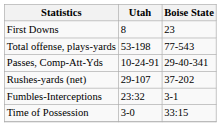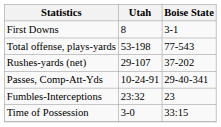First Downs | Boise State: 23 -> 3-1
rows swapped: Rushes-yards (net) <-> Passes, Comp-Att-Yds
Fumbles-Interceptions | Boise State: 3-1 -> 23
